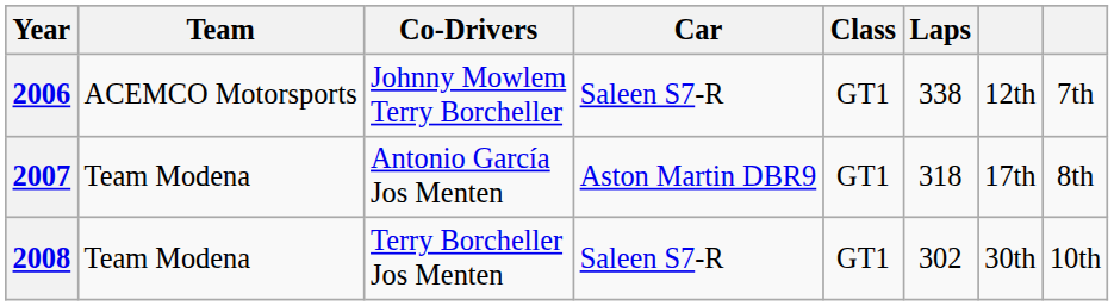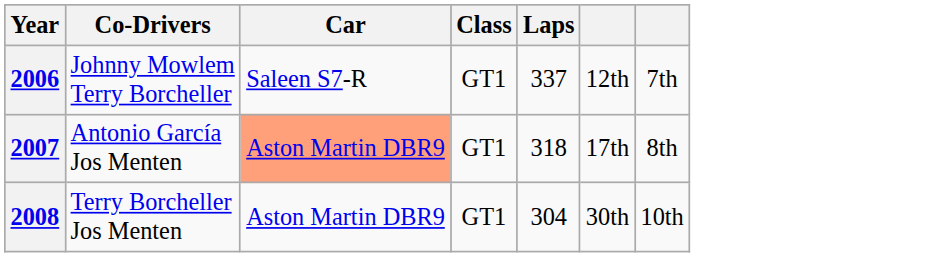- column: Team | ACEMCO Motorsports | Team Modena | Team Modena
2006 | Laps: 338 -> 337
2007 | Car: no background -> lightsalmon background
2008 | Car: Saleen S7-R -> Aston Martin DBR9
2008 | Laps: 302 -> 304
